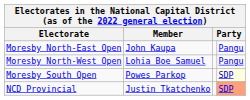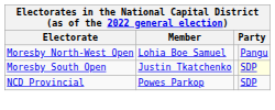- row: Moresby North-East Open | John Kaupa | Pangu
Moresby South Open | Member: Powes Parkop -> Justin Tkatchenko
NCD Provincial | Member: Justin Tkatchenko -> Powes Parkop
NCD Provincial | column 4: lightsalmon background -> no background
